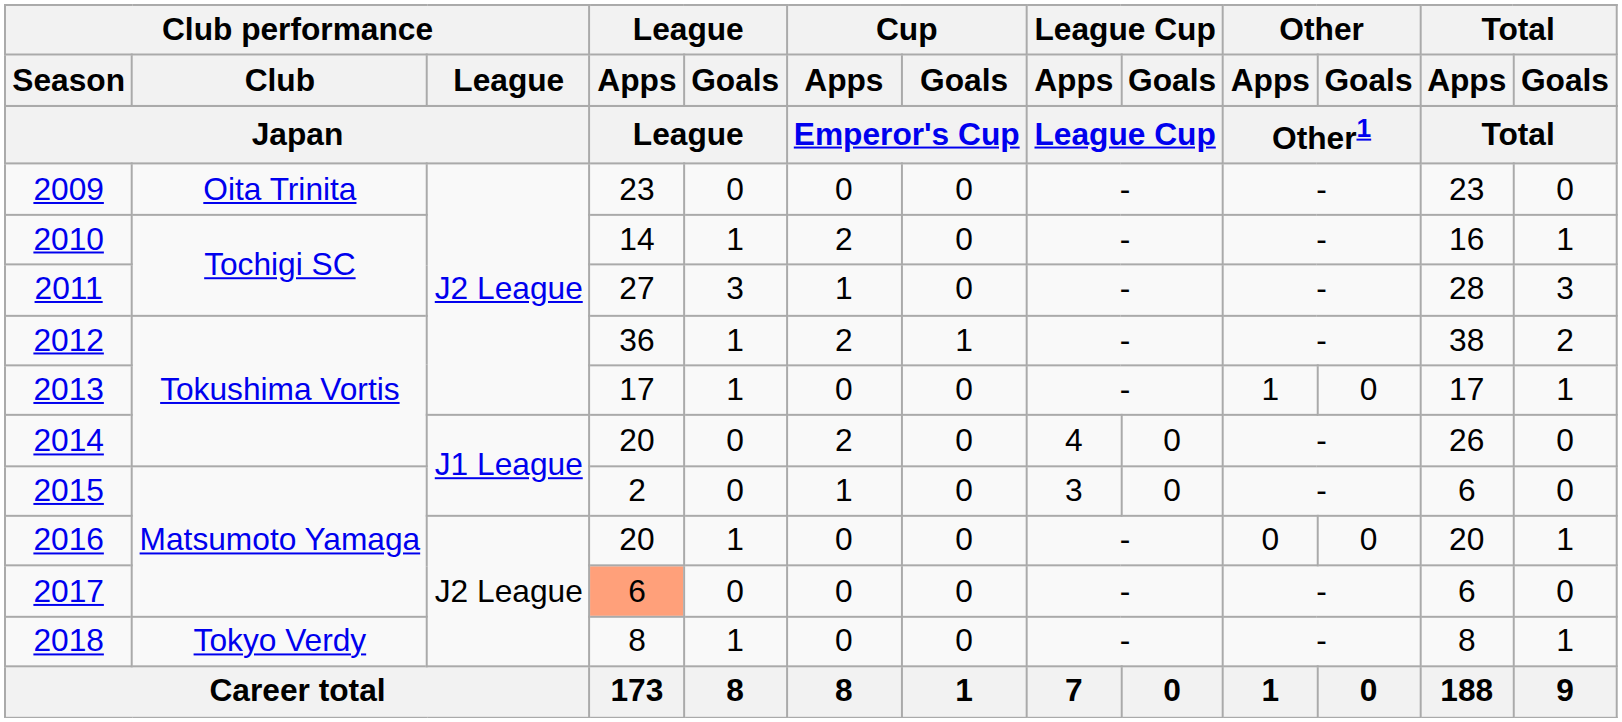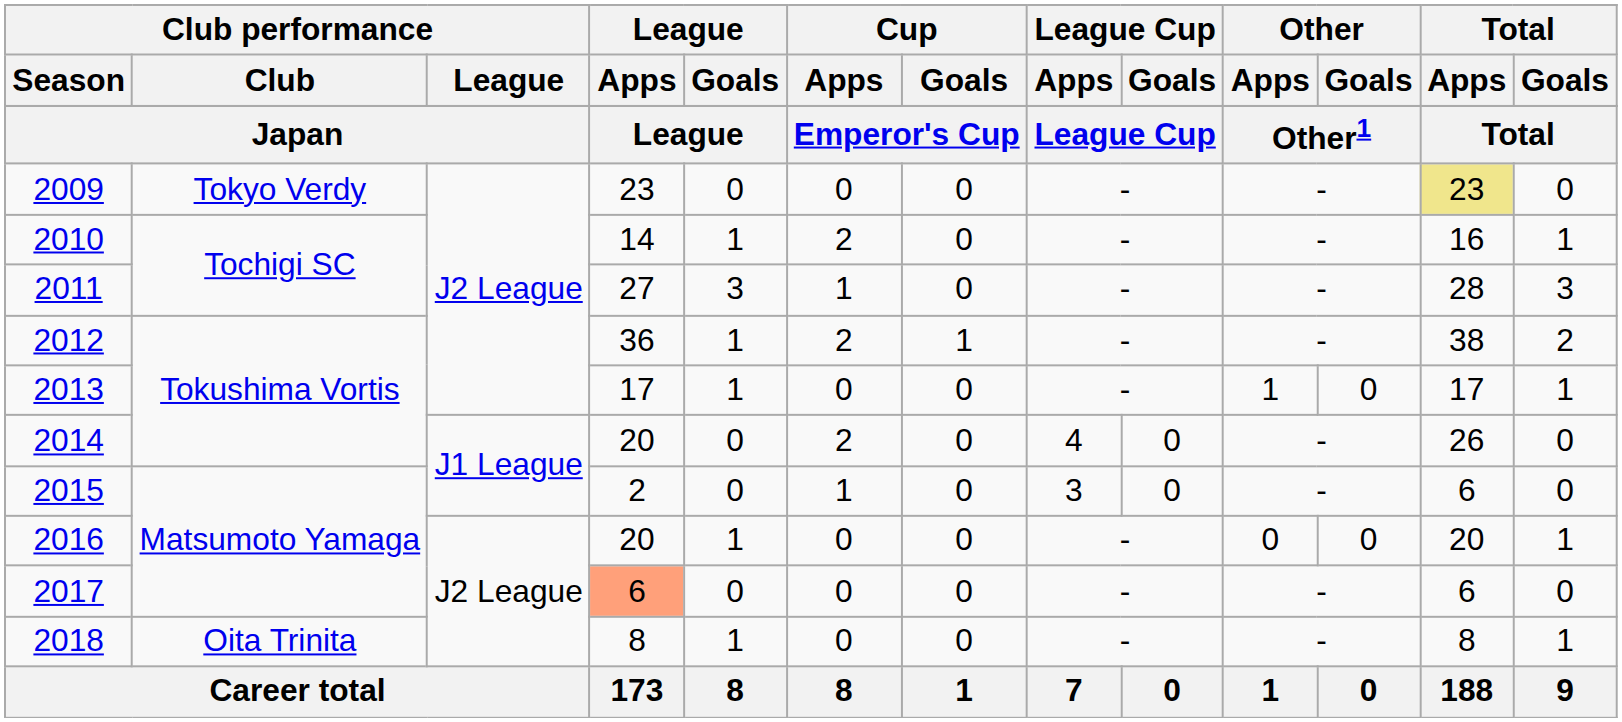2009 | Club performance / Club: Oita Trinita -> Tokyo Verdy
2009 | Total / Apps: no background -> khaki background
2018 | Club performance / Club: Tokyo Verdy -> Oita Trinita
